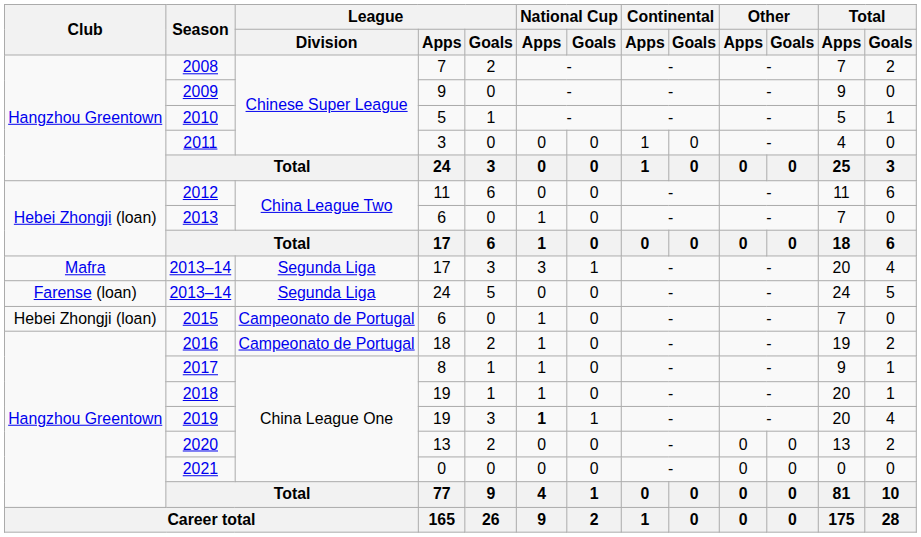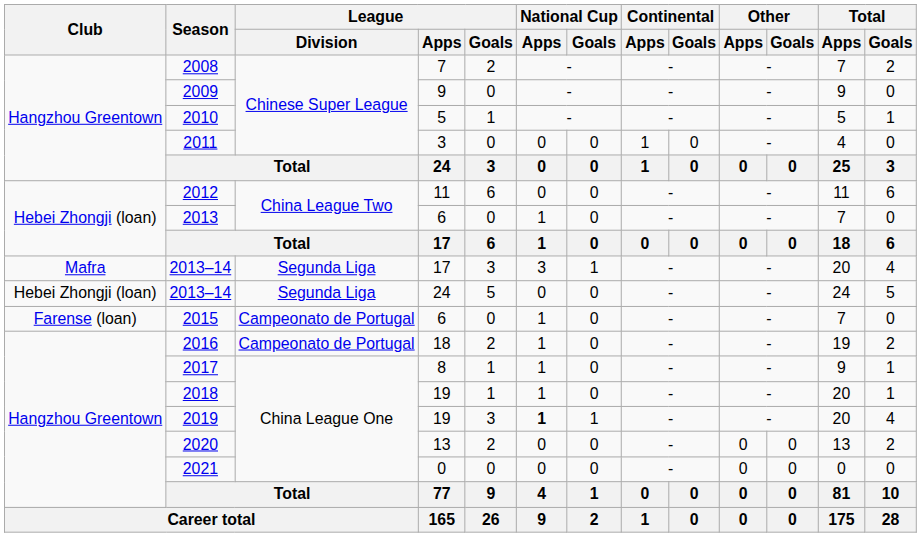2013–14 / 24 | Club: Farense (loan) -> Hebei Zhongji (loan)
2015 | Club: Hebei Zhongji (loan) -> Farense (loan)
